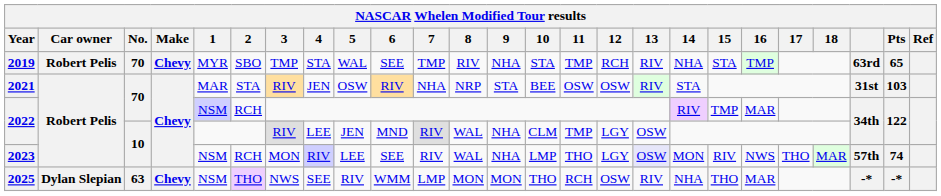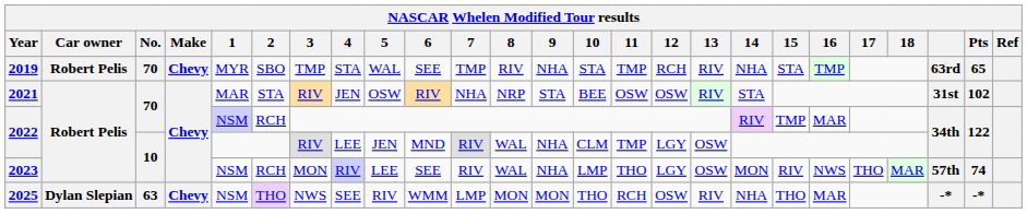2021 | Pts: 103 -> 102
2023 | 13: lavender background -> no background
